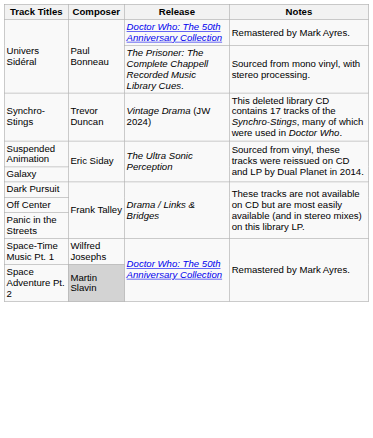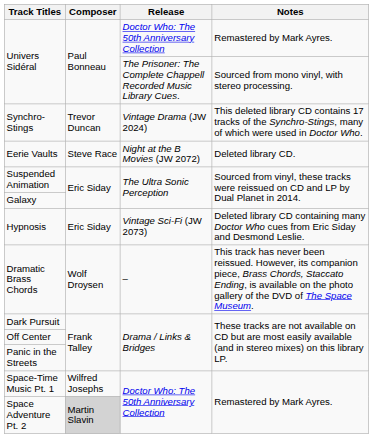+ row: Eerie Vaults | Steve Race | Night at the B Movies (JW 2072) | Deleted library CD.
+ row: Hypnosis | Eric Siday | Vintage Sci-Fi (JW 2073) | Deleted library CD containing many Doctor Who cues from Eric Siday and Desmond Leslie.
+ row: Dramatic Brass Chords | Wolf Droysen | – | This track has never been reissued. However, its companion piece, Brass Chords, Staccato Ending, is available on the photo gallery of the DVD of The Space Museum.
